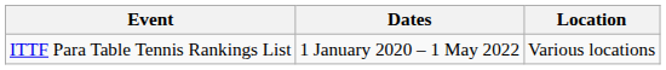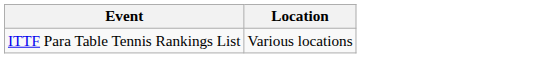- column: Dates | 1 January 2020 – 1 May 2022
